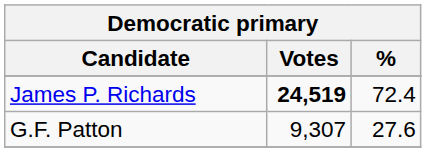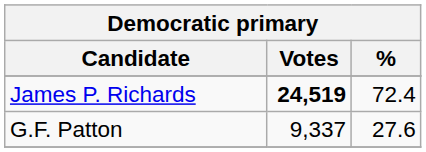G.F. Patton | Votes: 9,307 -> 9,337
